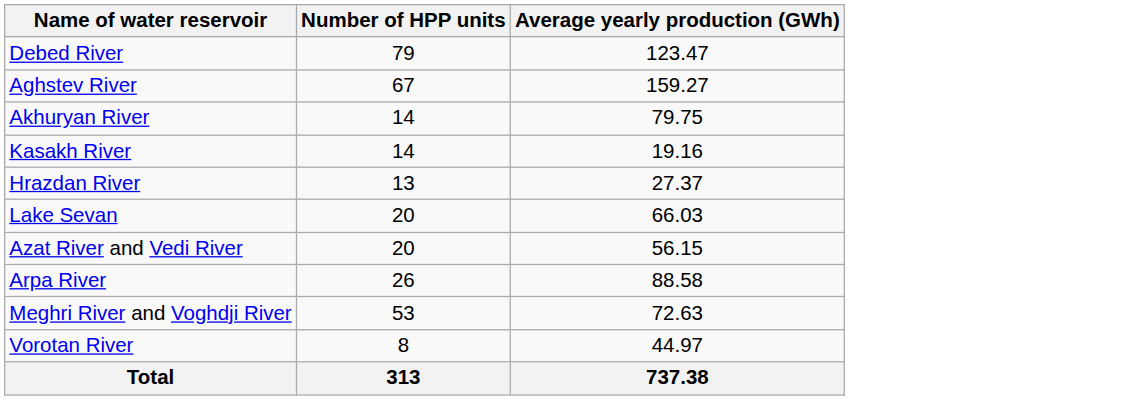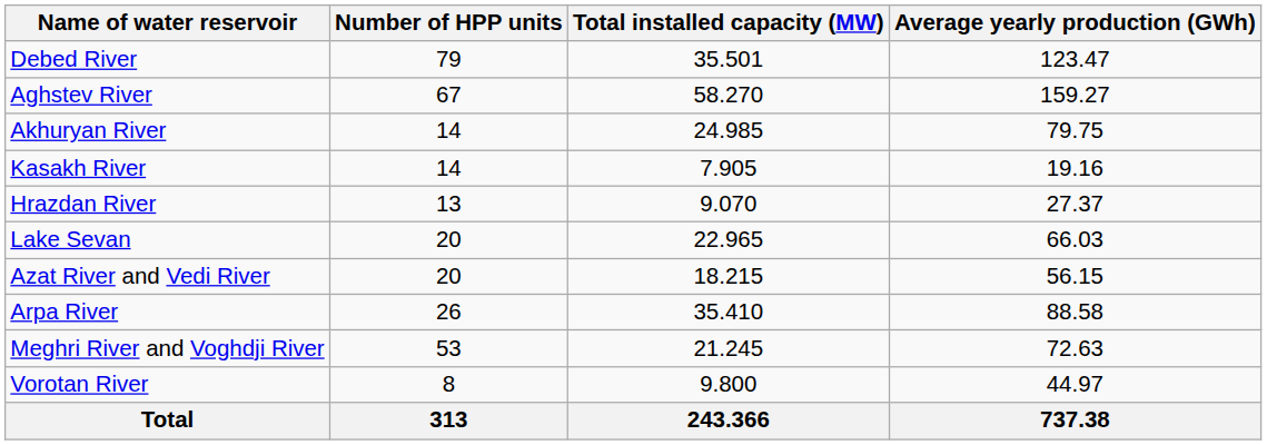+ column: Total installed capacity (MW) | 35.501 | 58.270 | 24.985 | 7.905 | 9.070 | 22.965 | 18.215 | 35.410 | 21.245 | 9.800 | 243.366
